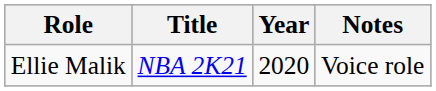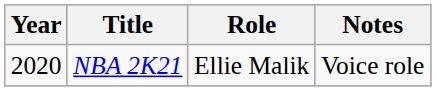columns swapped: Year <-> Role
